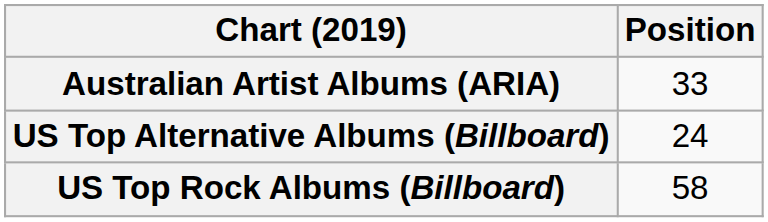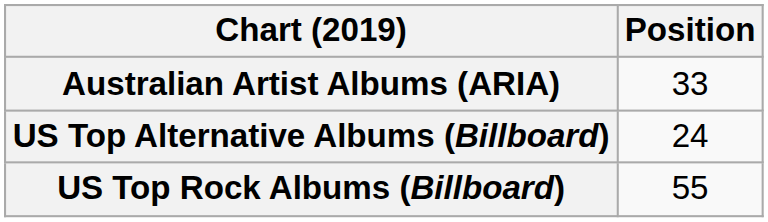US Top Rock Albums (Billboard) | Position: 58 -> 55
